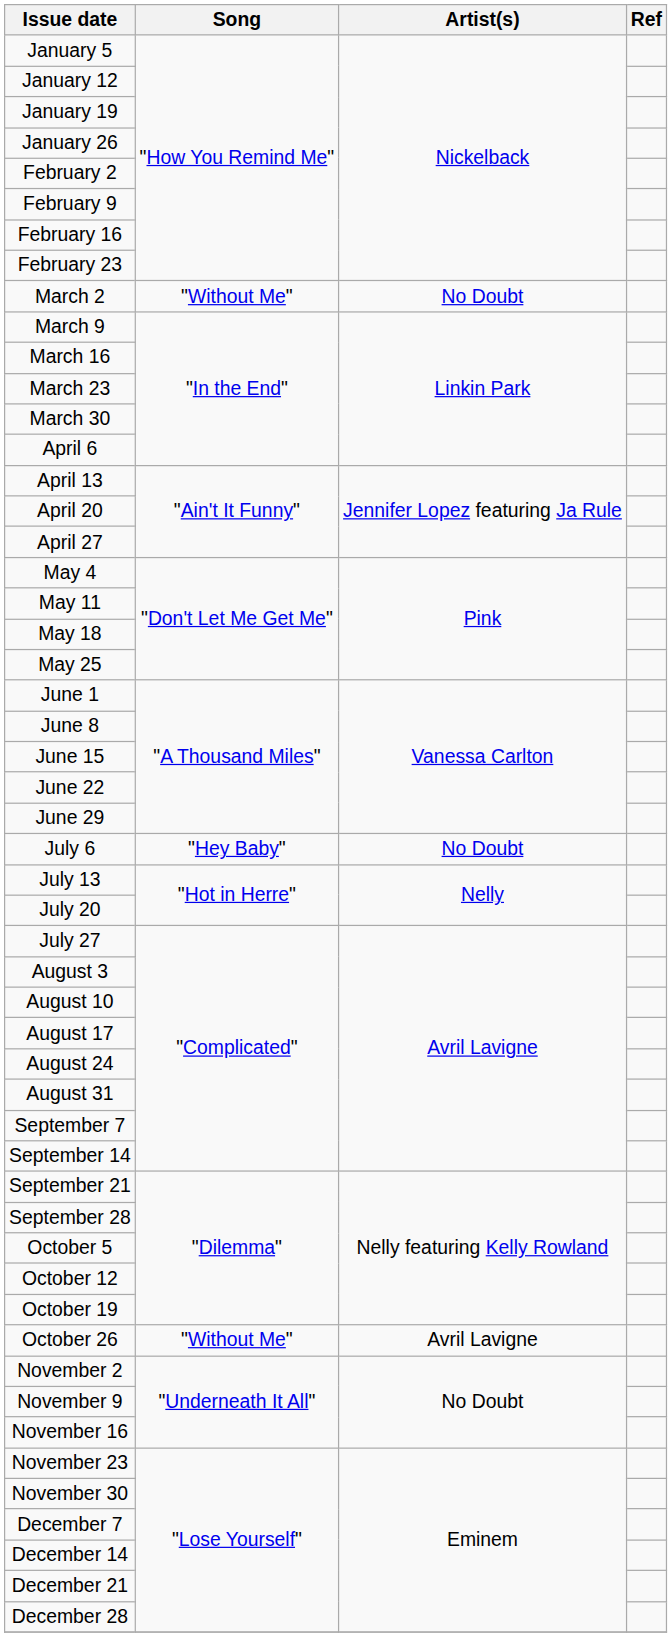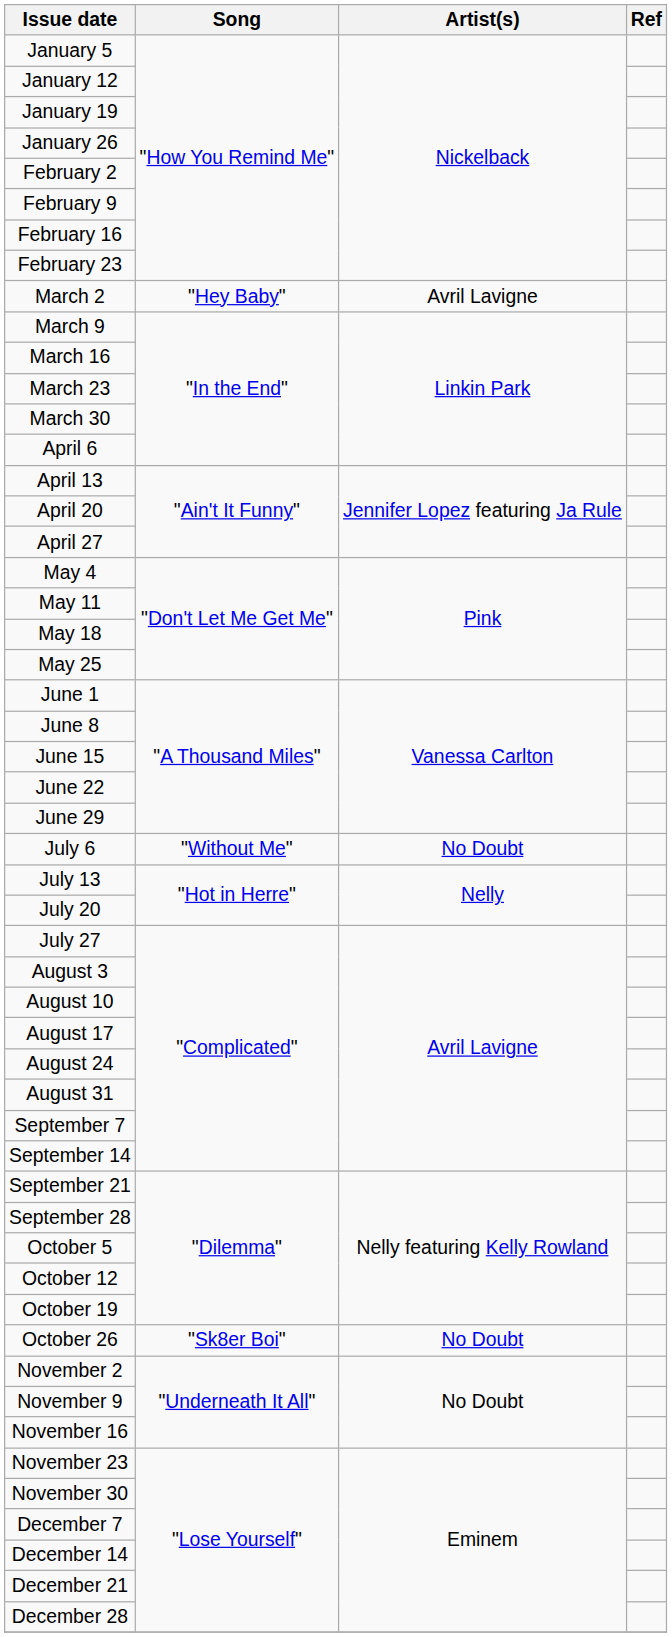March 2 | Song: "Without Me" -> "Hey Baby"
March 2 | Artist(s): No Doubt -> Avril Lavigne
July 6 | Song: "Hey Baby" -> "Without Me"
October 26 | Song: "Without Me" -> "Sk8er Boi"
October 26 | Artist(s): Avril Lavigne -> No Doubt
